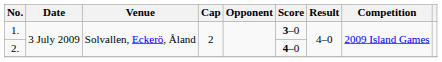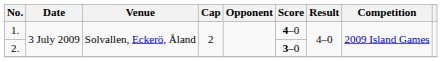1. | Score: 3–0 -> 4–0
2. | Score: 4–0 -> 3–0
